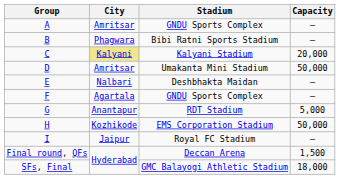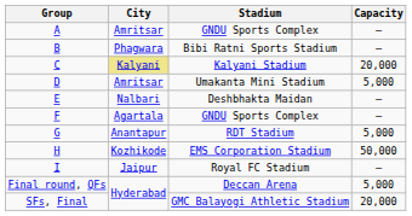Umakanta Mini Stadium | Capacity: 50,000 -> 5,000
Deccan Arena | Capacity: 1,500 -> 5,000
GMC Balayogi Athletic Stadium | Capacity: 18,000 -> 20,000
